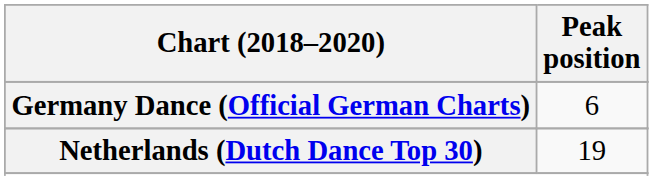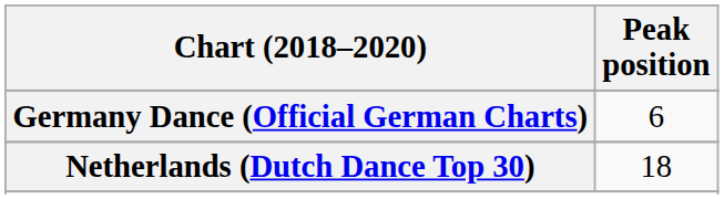Netherlands (Dutch Dance Top 30) | Peak position: 19 -> 18
